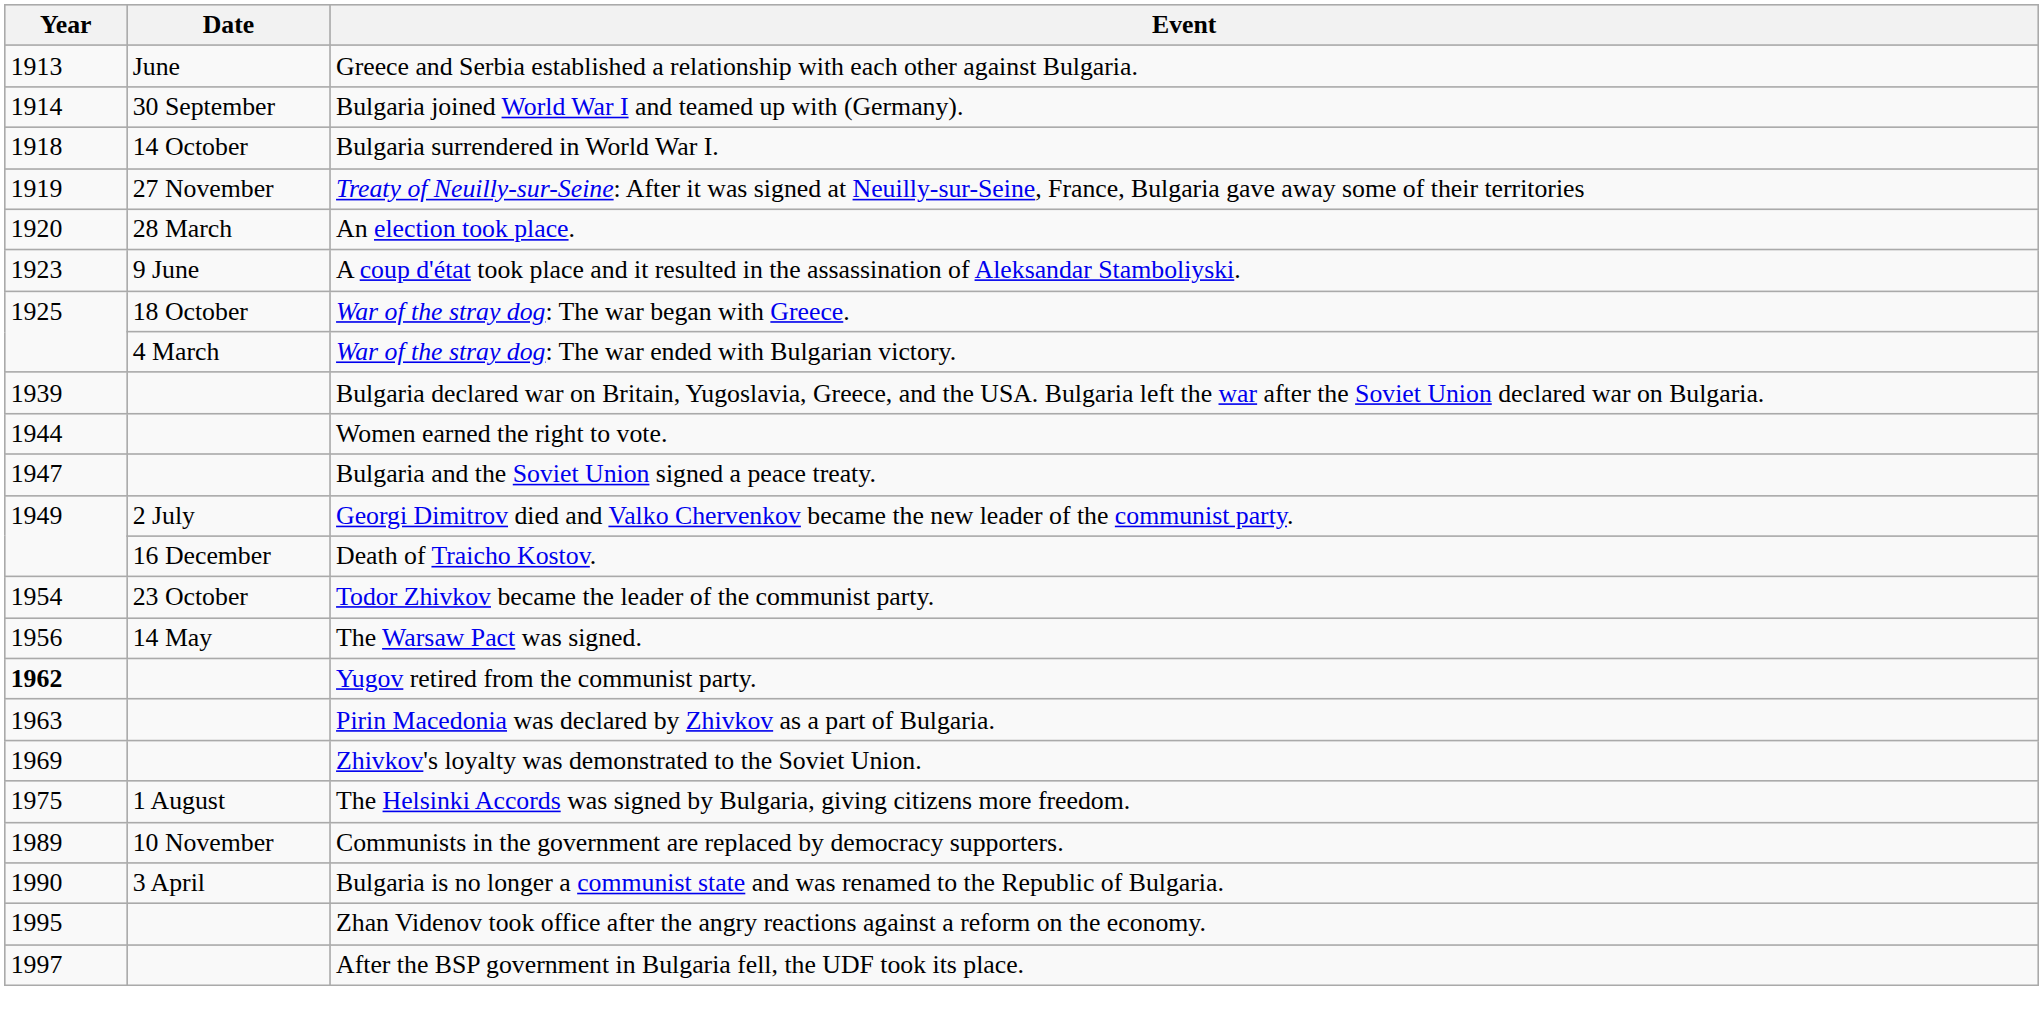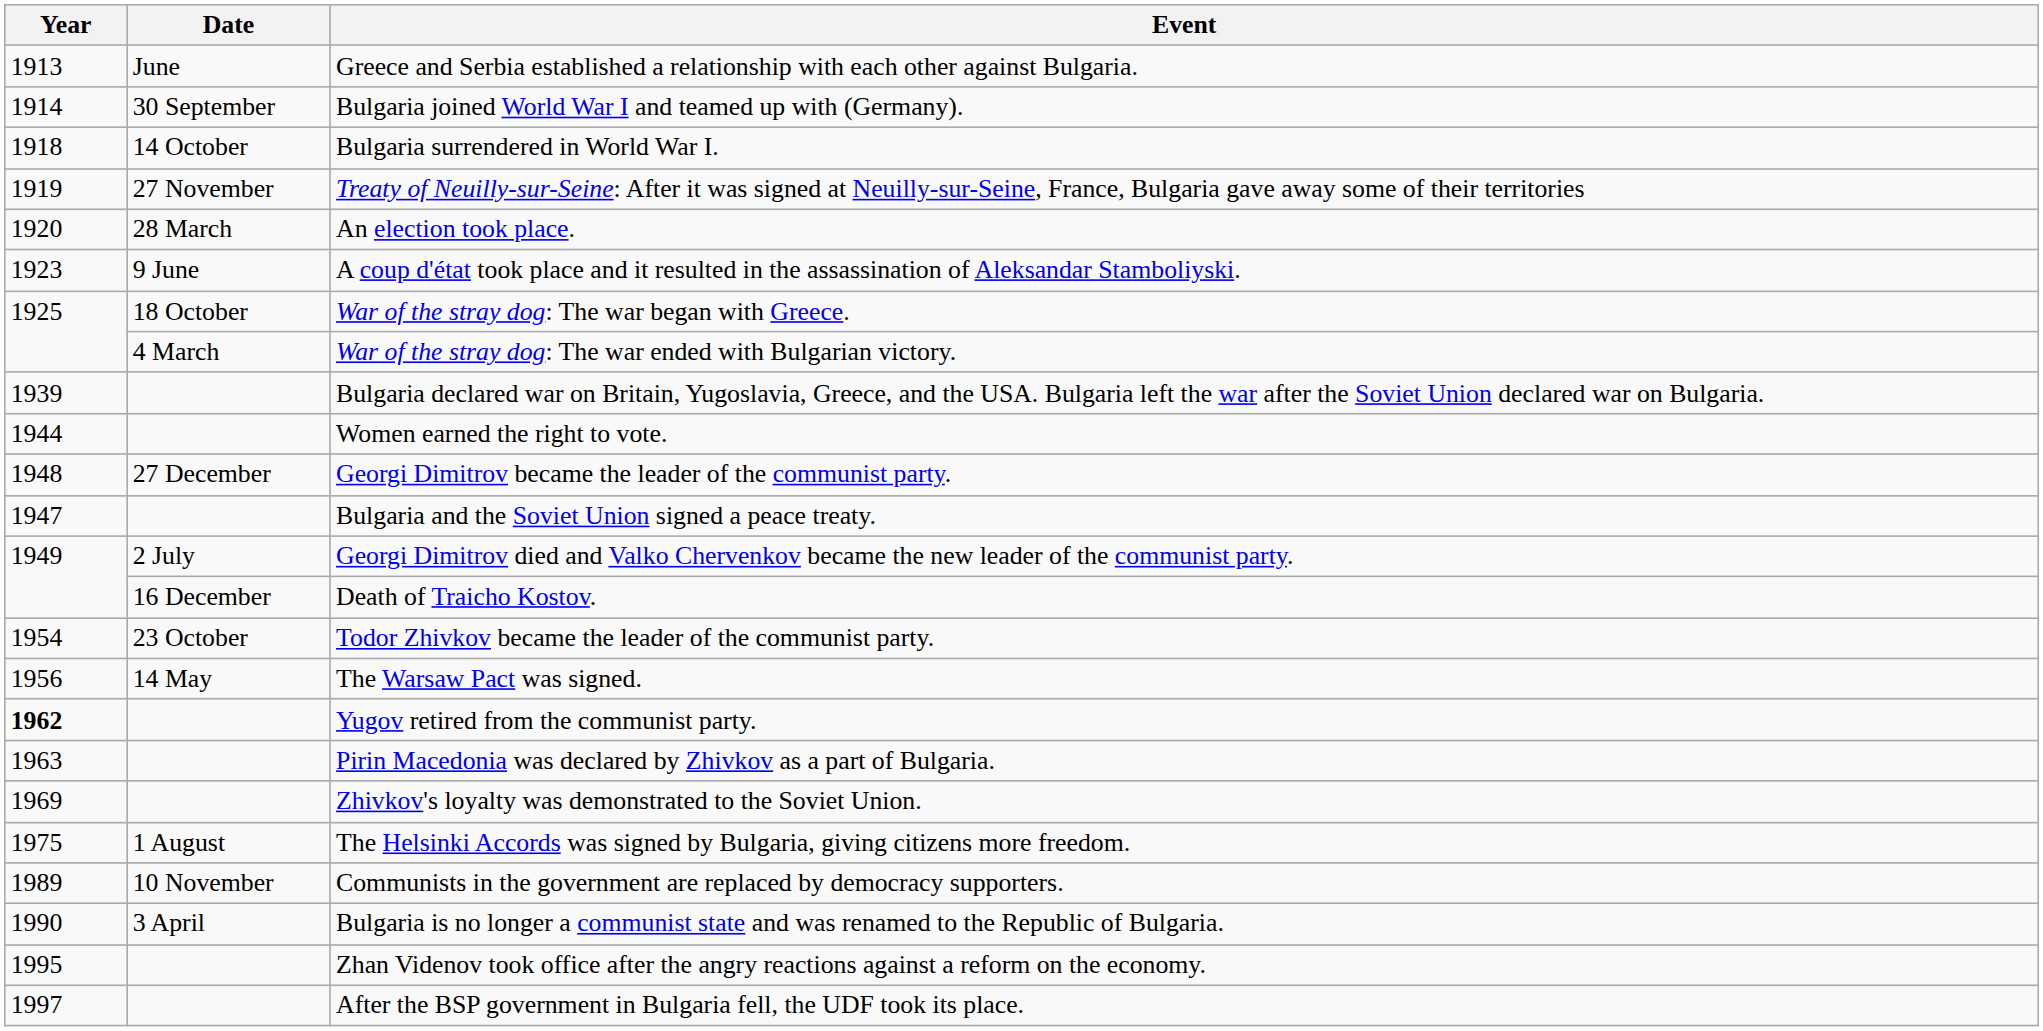+ row: 1948 | 27 December | Georgi Dimitrov became the leader of the communist party.
